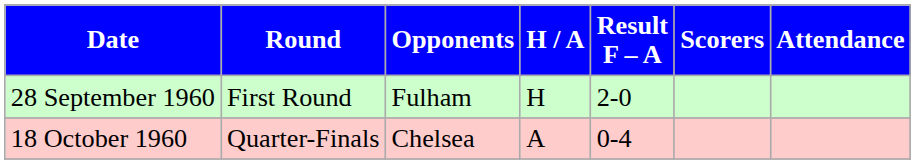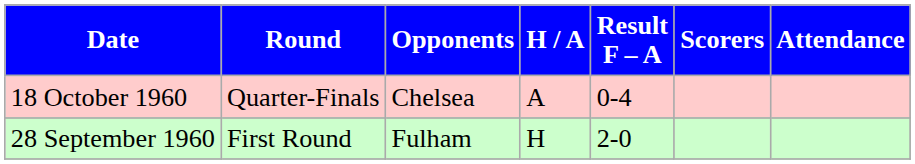rows swapped: 28 September 1960 <-> 18 October 1960
